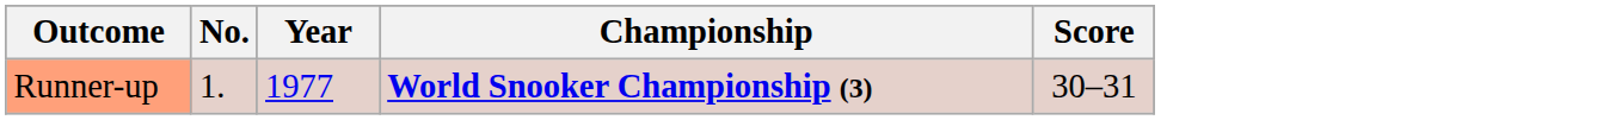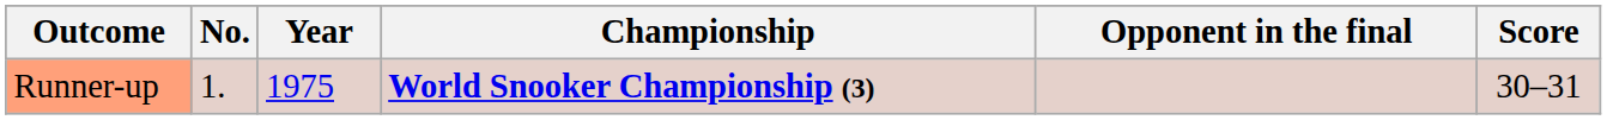+ column: Opponent in the final
Runner-up | Year: 1977 -> 1975
